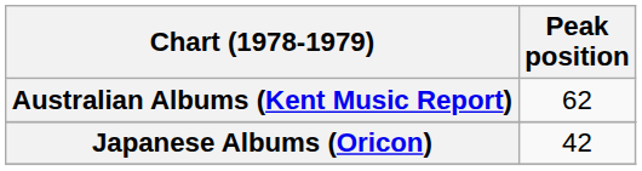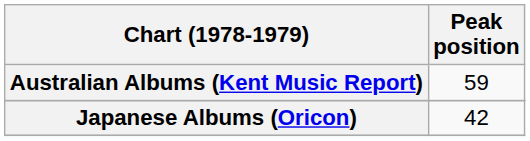Australian Albums (Kent Music Report) | Peak position: 62 -> 59
